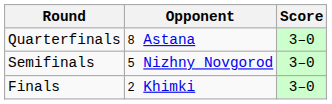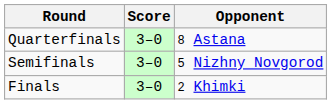columns swapped: Opponent <-> Score
